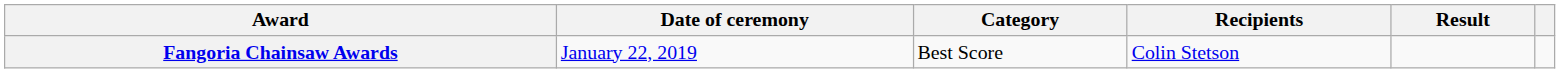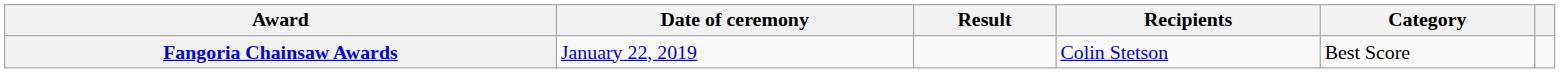columns swapped: Category <-> Result
